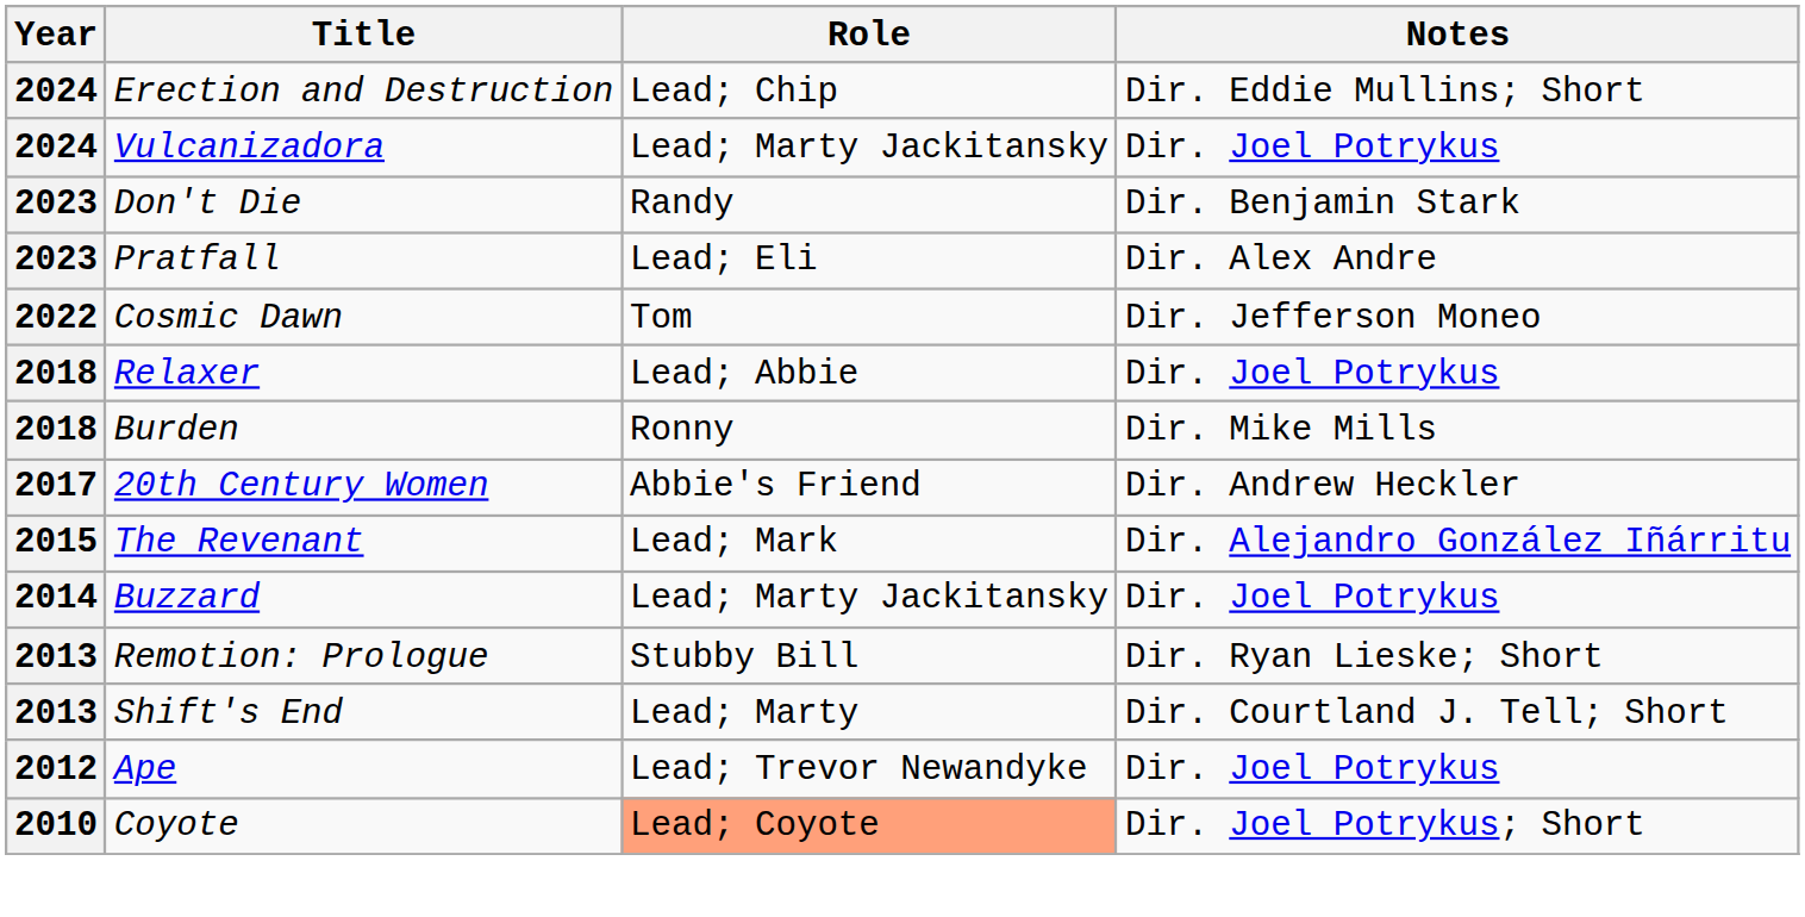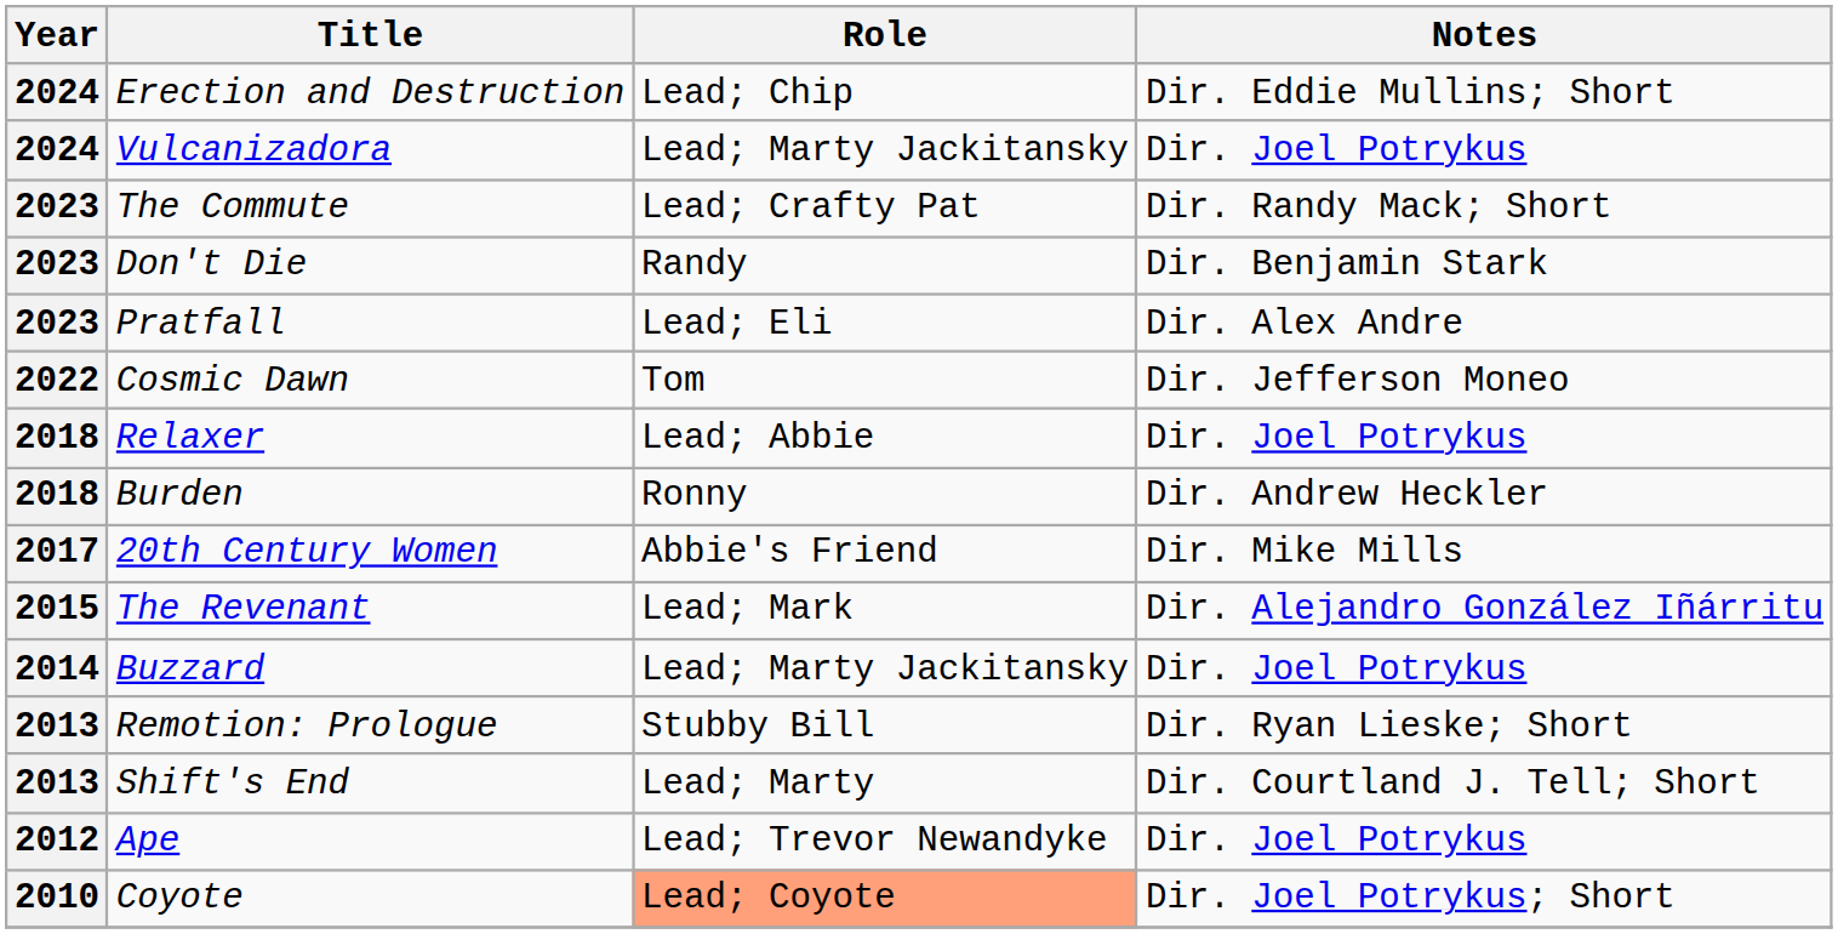+ row: 2023 | The Commute | Lead; Crafty Pat | Dir. Randy Mack; Short
Burden | Notes: Dir. Mike Mills -> Dir. Andrew Heckler
20th Century Women | Notes: Dir. Andrew Heckler -> Dir. Mike Mills
